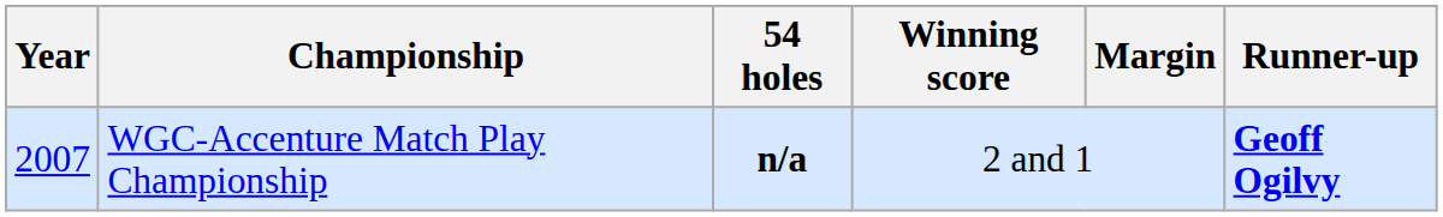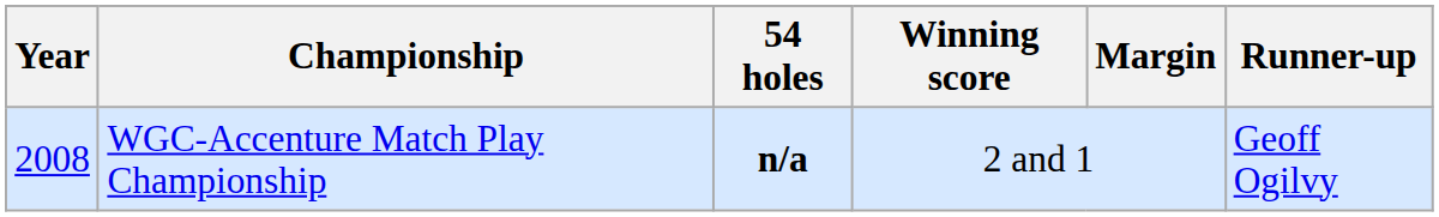WGC-Accenture Match Play Championship | Year: 2007 -> 2008
WGC-Accenture Match Play Championship | Runner-up: bold -> normal
